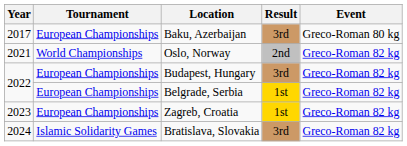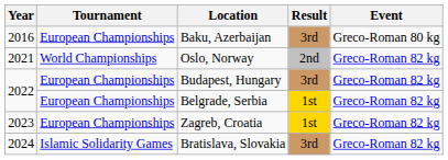Baku, Azerbaijan | Year: 2017 -> 2016
